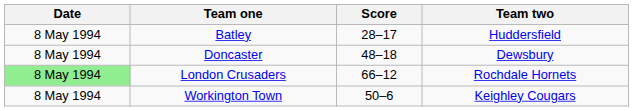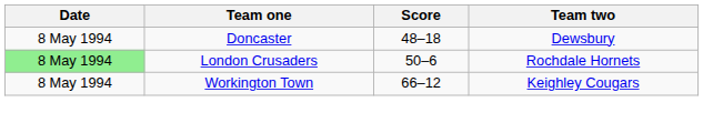- row: 8 May 1994 | Batley | 28–17 | Huddersfield
London Crusaders | Score: 66–12 -> 50–6
Workington Town | Score: 50–6 -> 66–12
